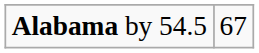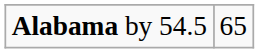Alabama by 54.5 | column 2: 67 -> 65
